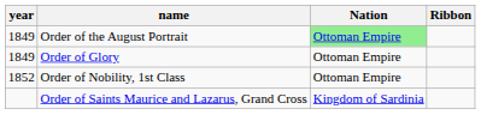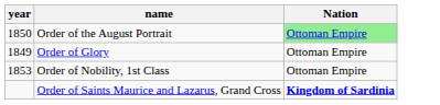- column: Ribbon
Order of the August Portrait | year: 1849 -> 1850
Order of Nobility, 1st Class | year: 1852 -> 1853
Order of Saints Maurice and Lazarus, Grand Cross | Nation: normal -> bold
